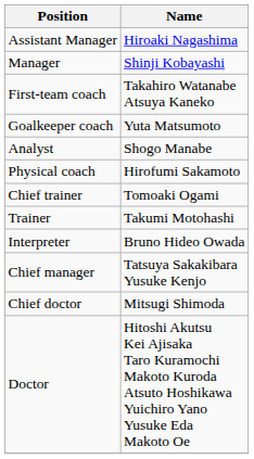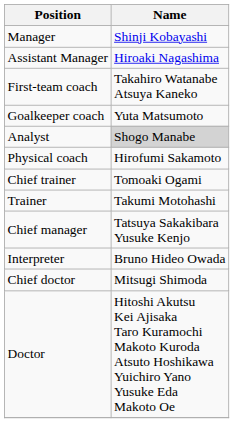rows swapped: Manager <-> Assistant Manager
Analyst | Name: no background -> lightgrey background
rows swapped: Interpreter <-> Chief manager
